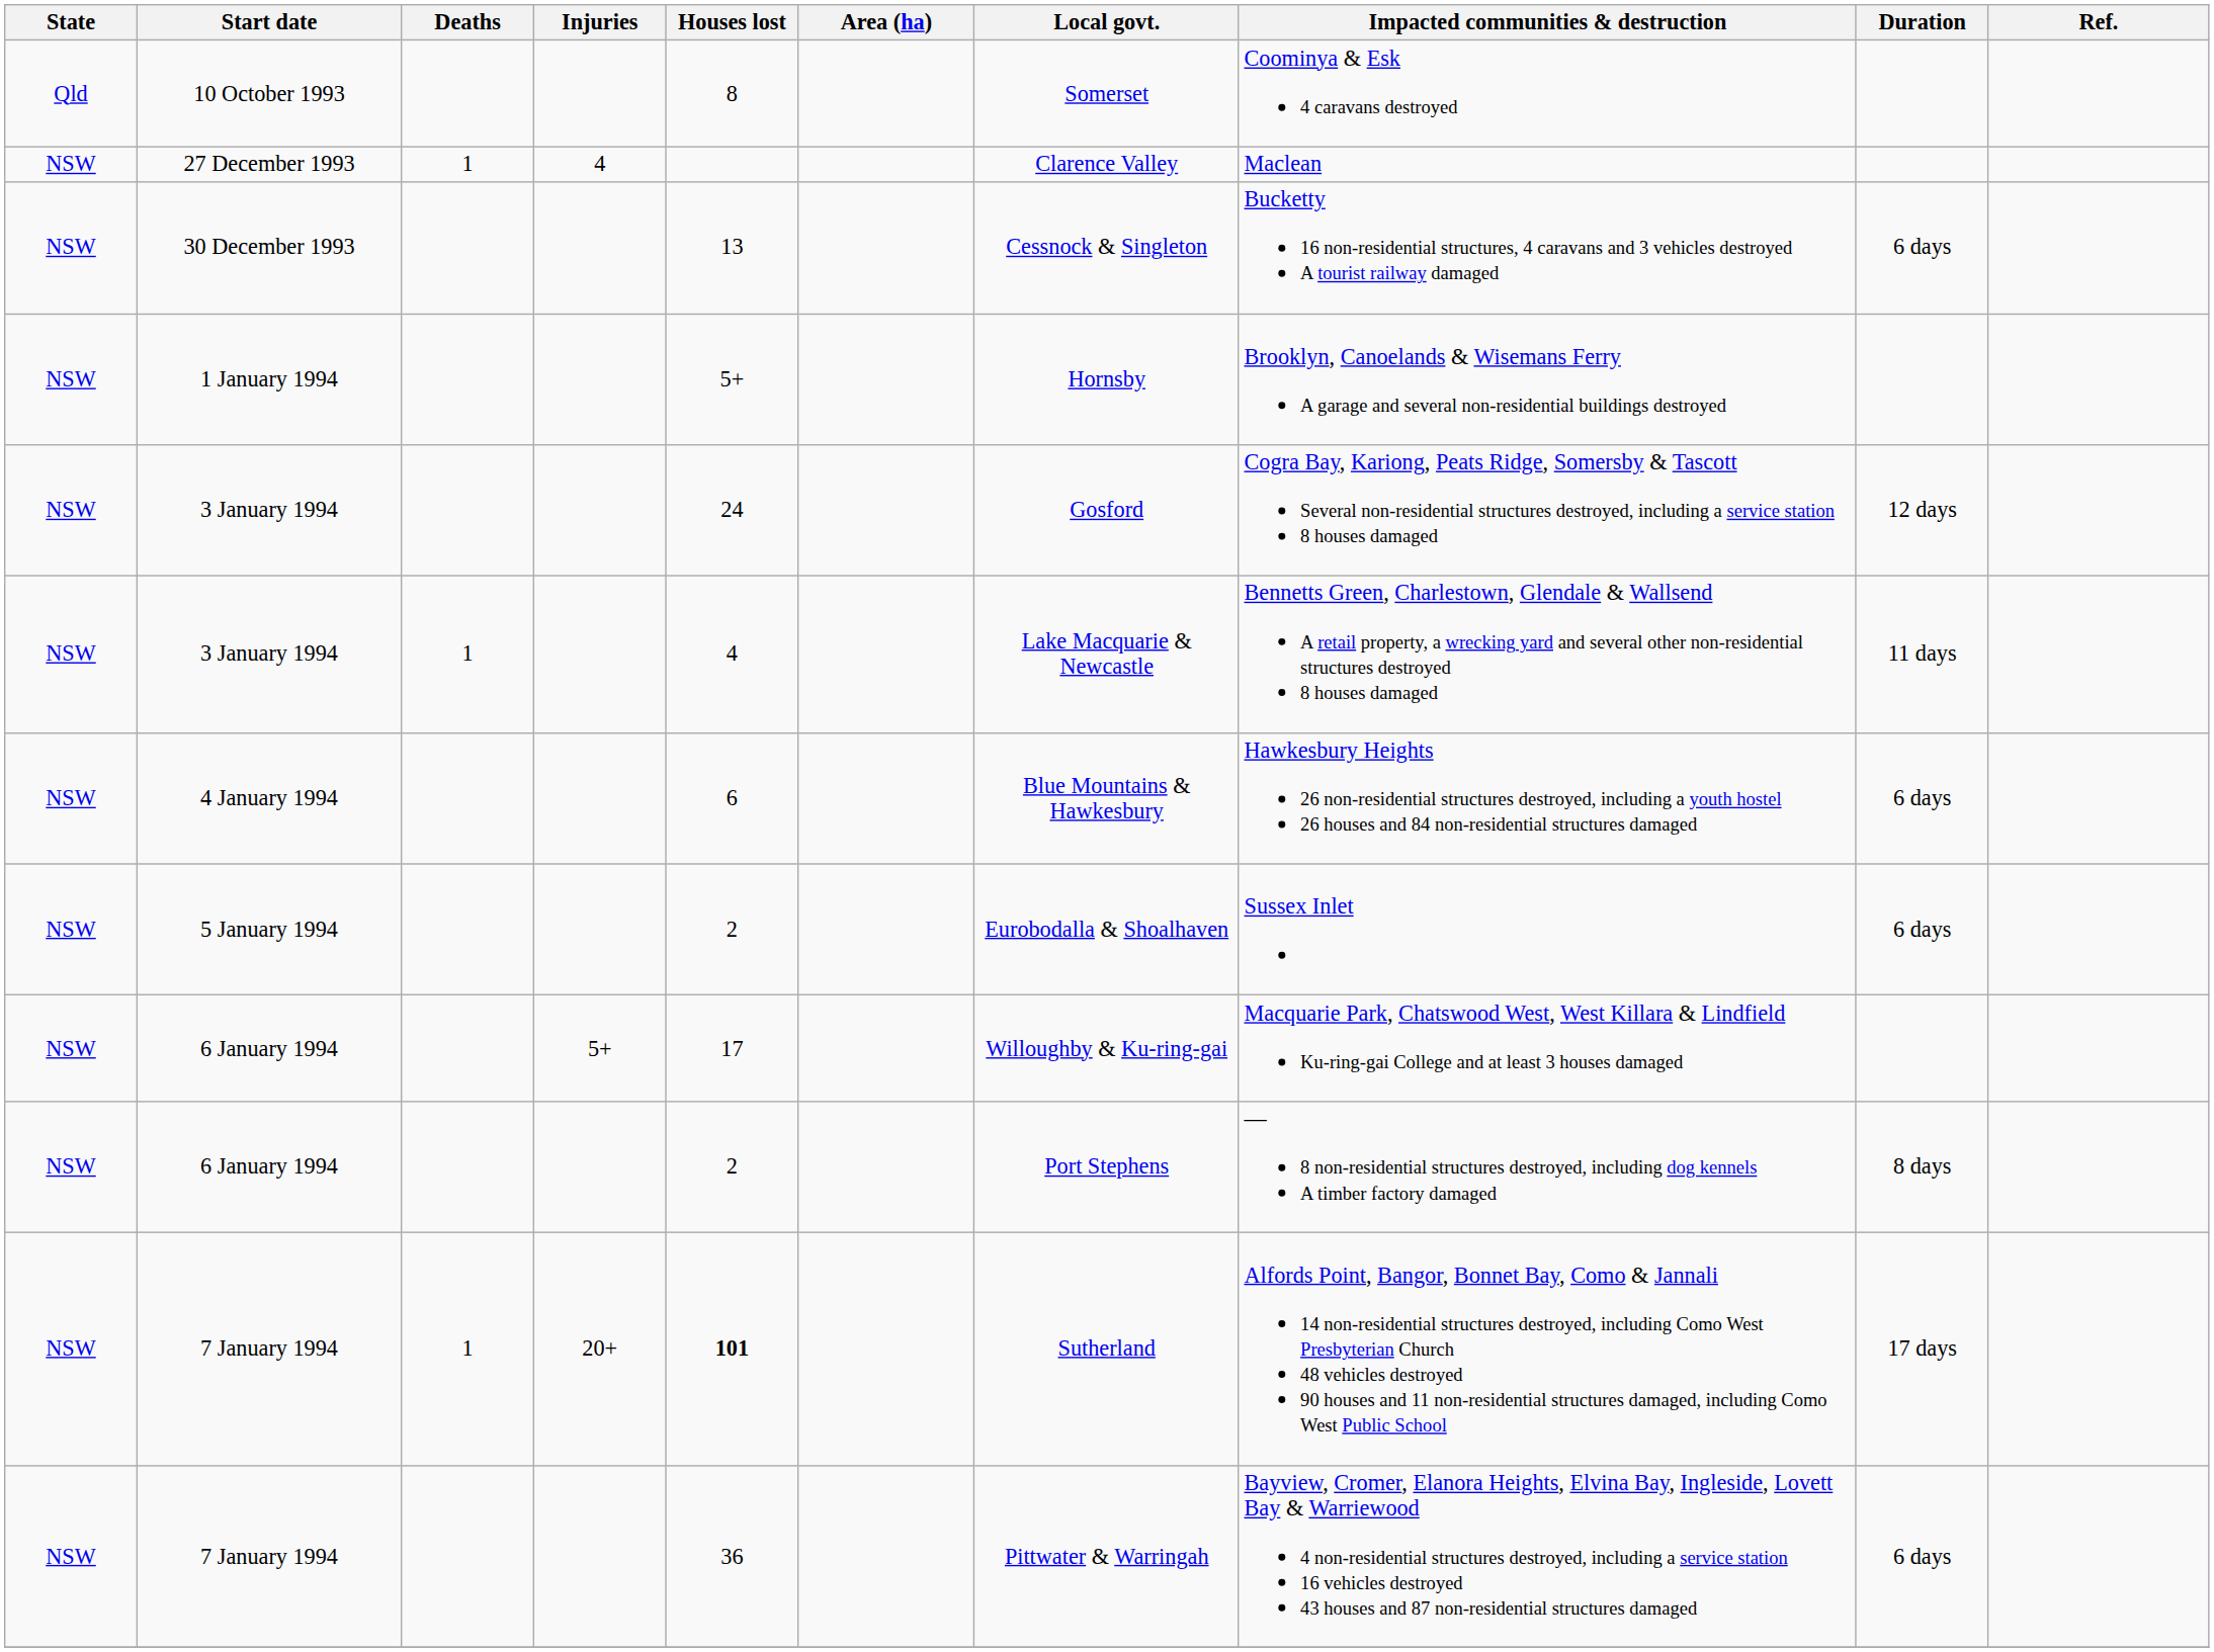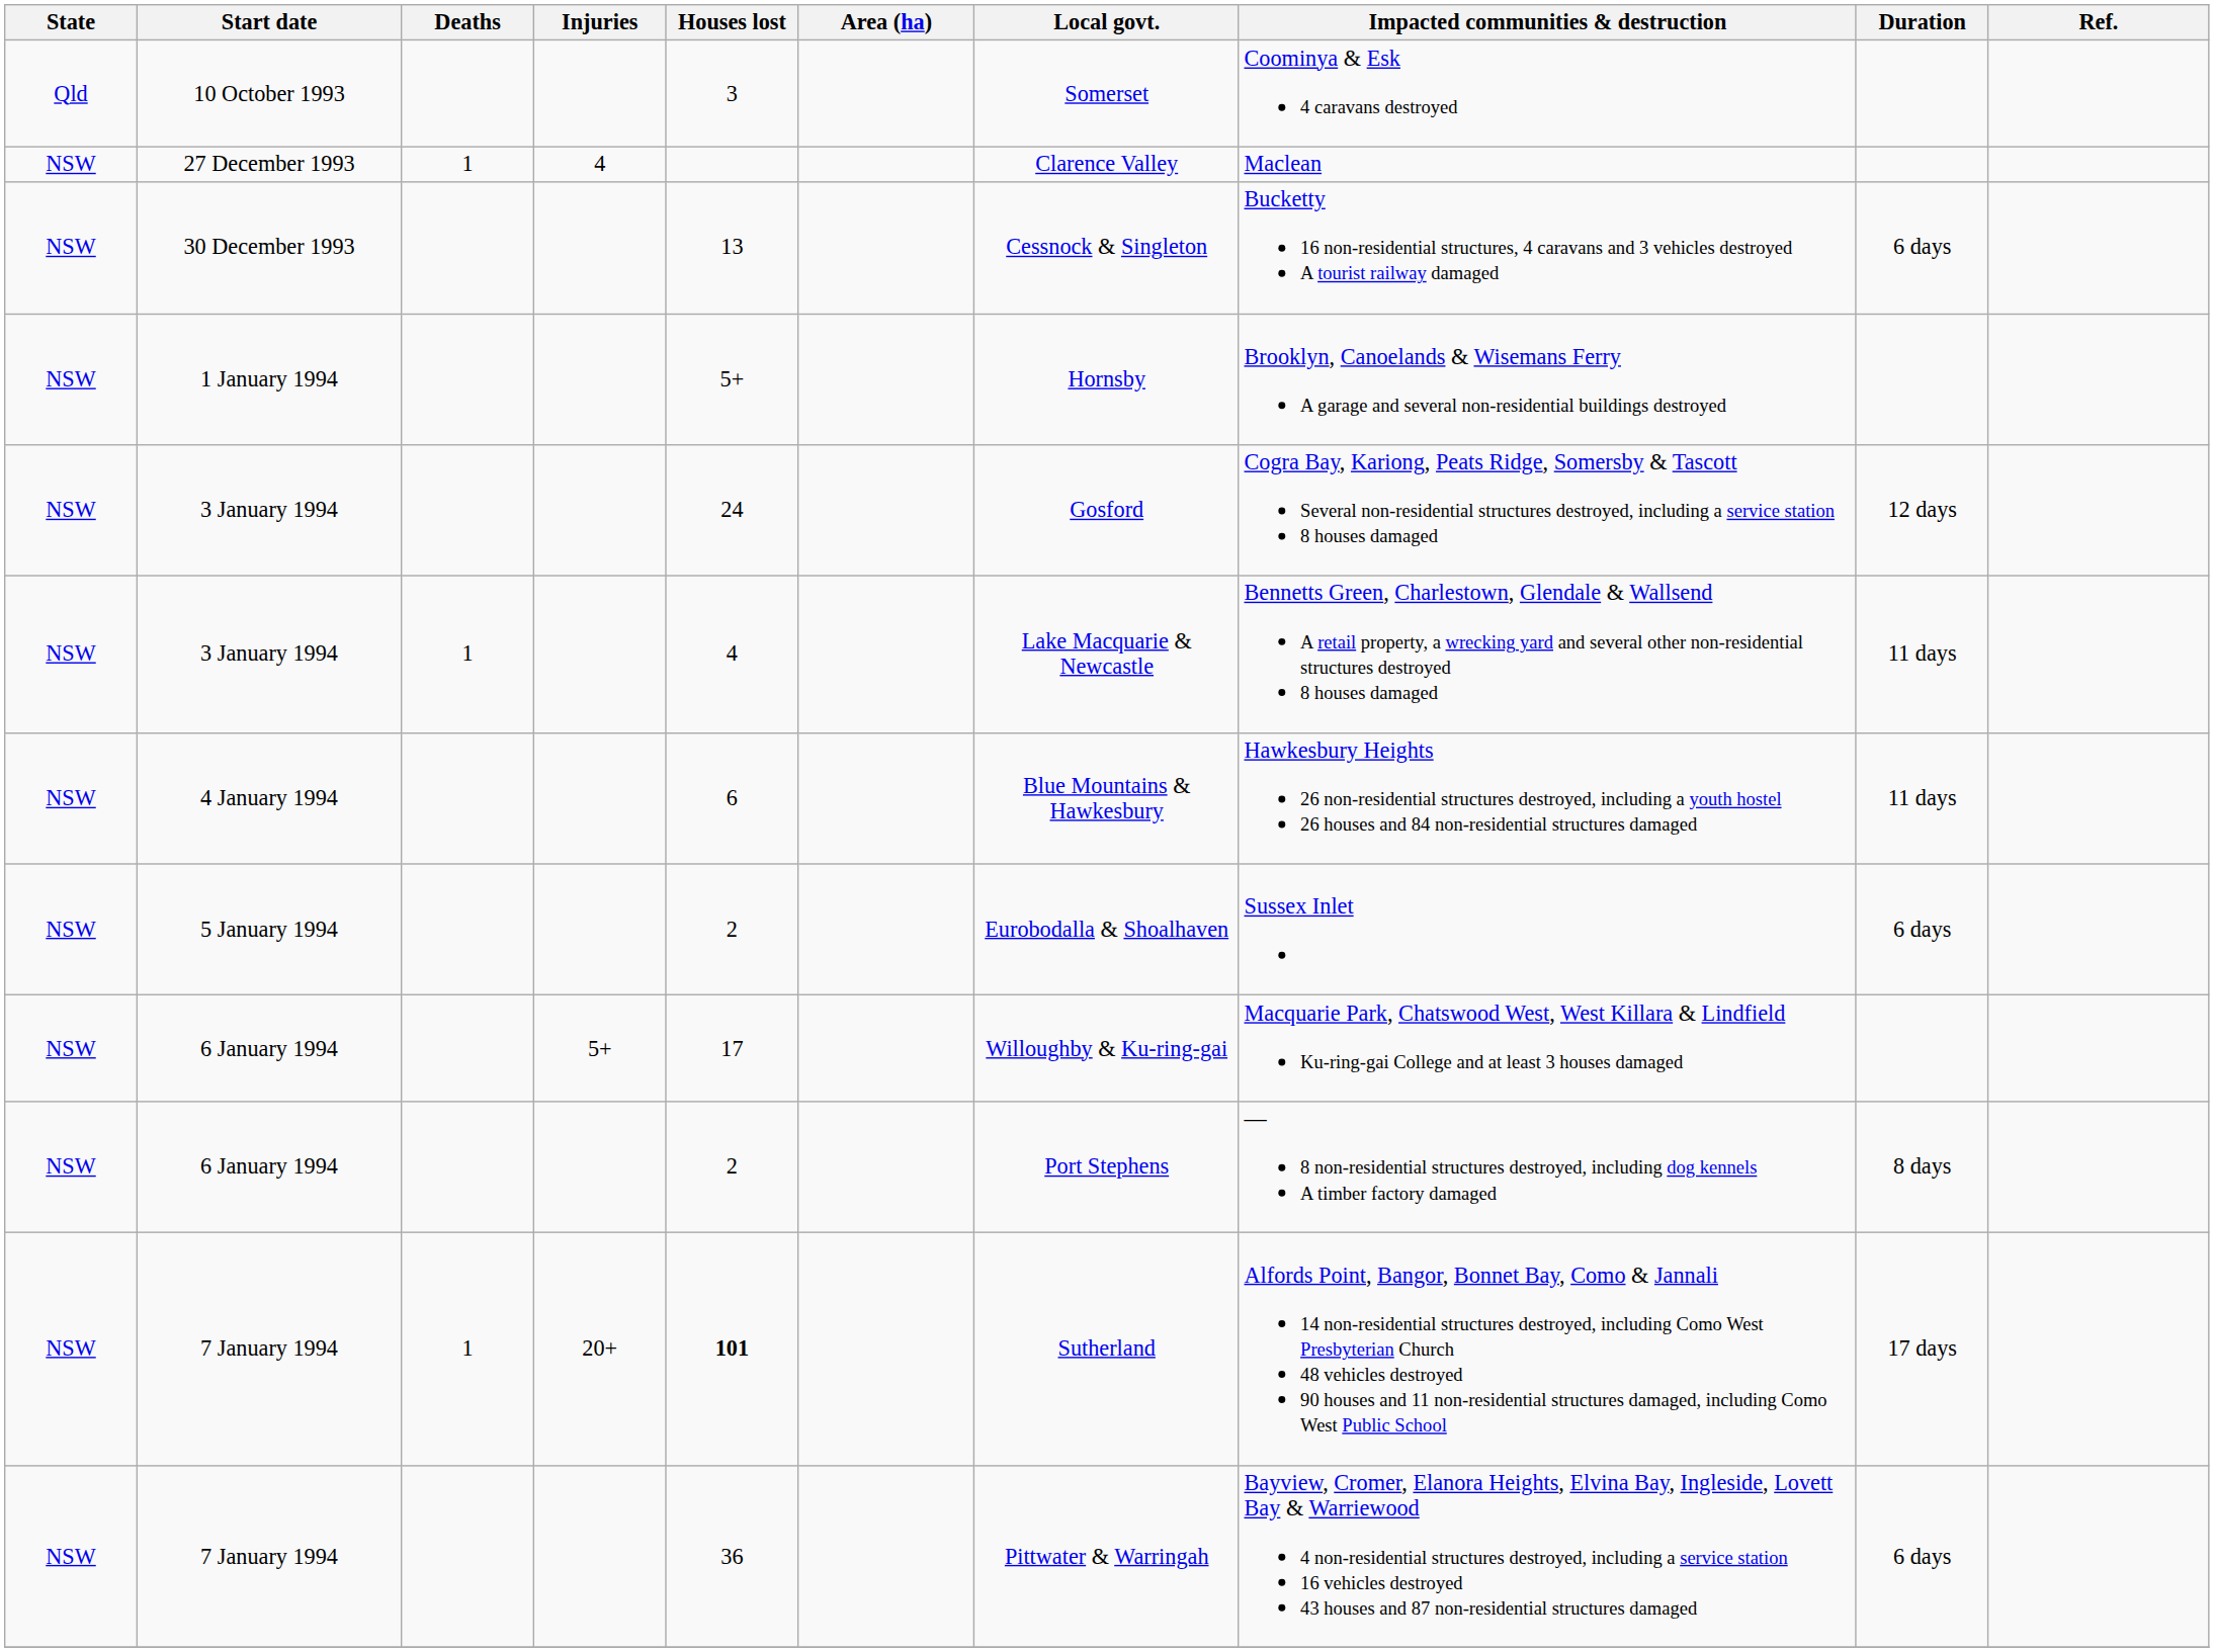10 October 1993 | Houses lost: 8 -> 3
4 January 1994 | Duration: 6 days -> 11 days
